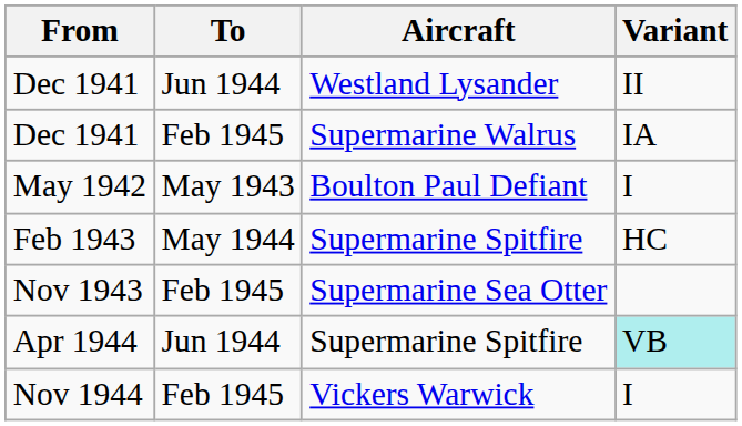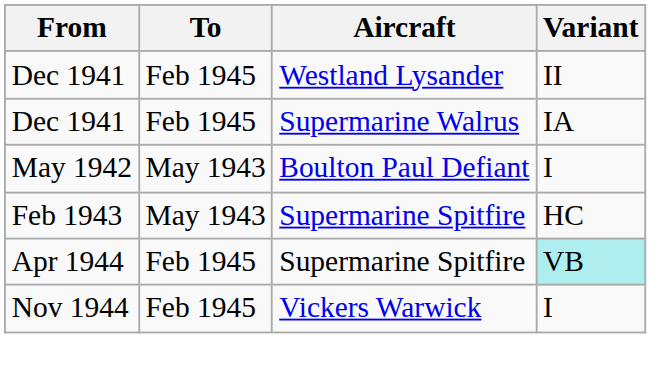Dec 1941 / Westland Lysander | To: Jun 1944 -> Feb 1945
Feb 1943 | To: May 1944 -> May 1943
- row: Nov 1943 | Feb 1945 | Supermarine Sea Otter
Apr 1944 | To: Jun 1944 -> Feb 1945
